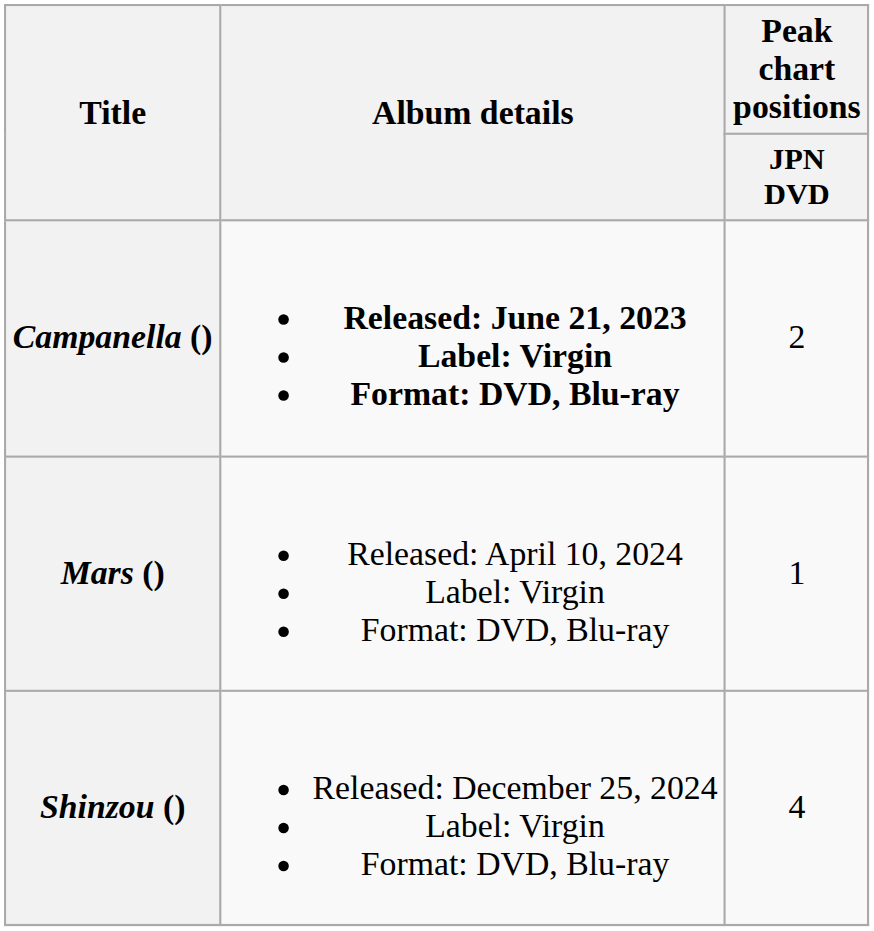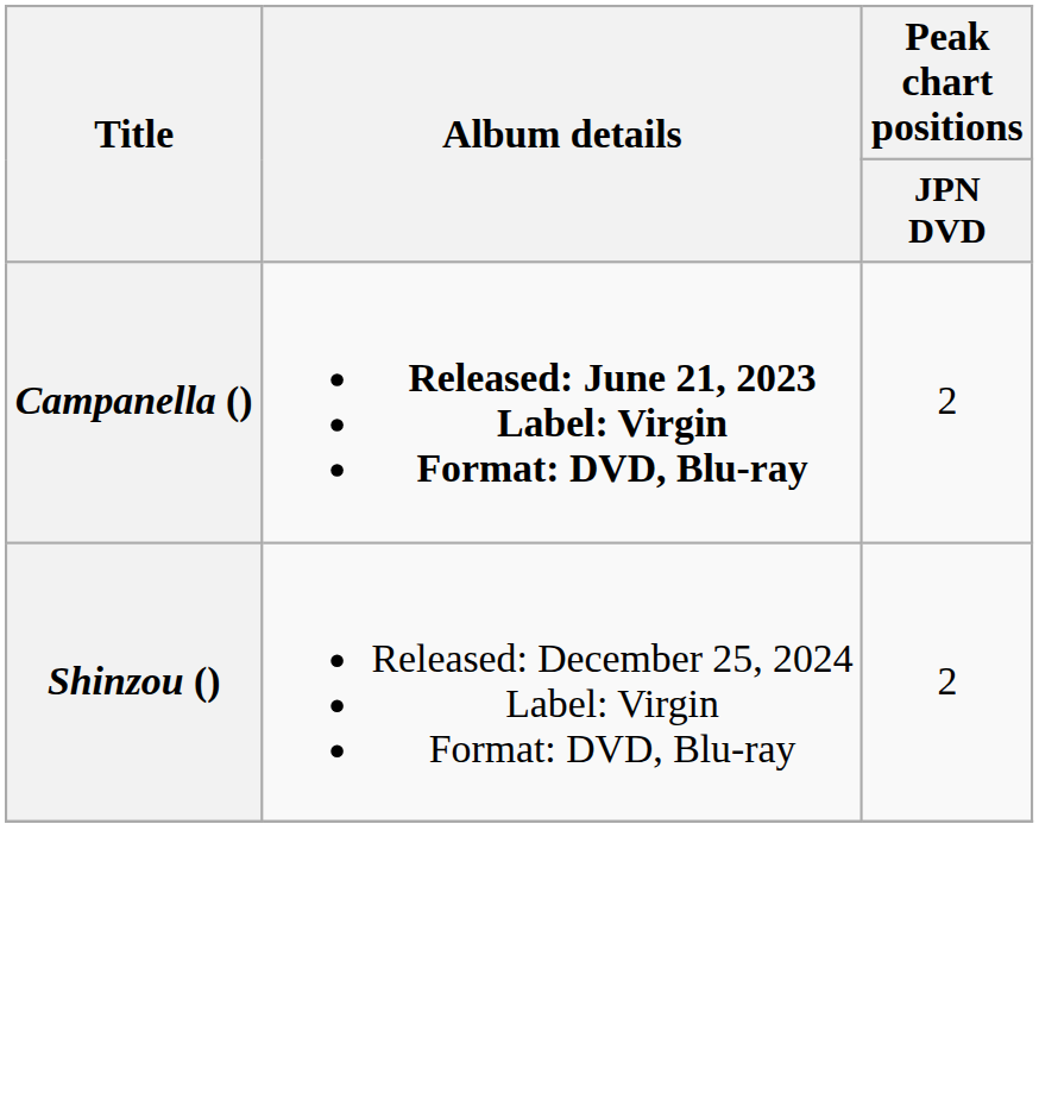- row: Mars () | Released: April 10, 2024 Label: Virgin Format: DVD, Blu-ray | 1
Shinzou () | Peak chart positions / JPN DVD: 4 -> 2
